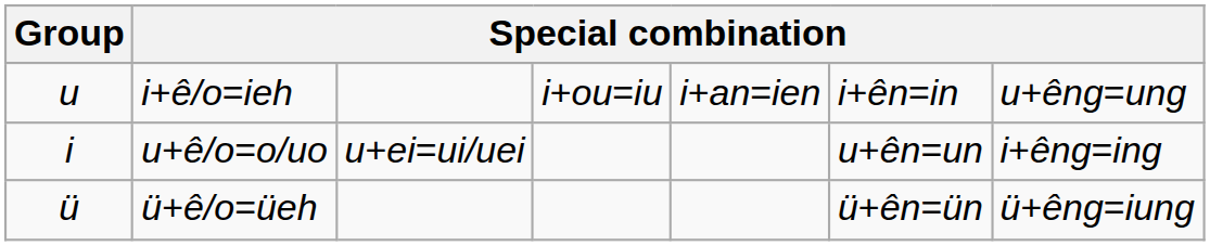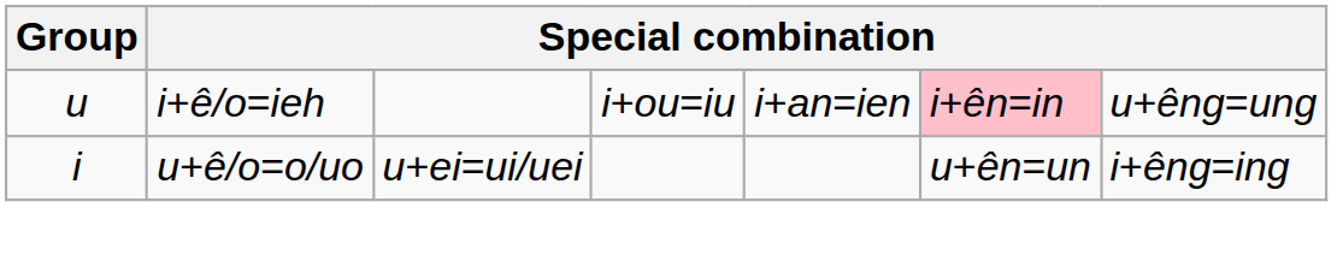i+ê/o=ieh | column 6: no background -> pink background
- row: ü | ü+ê/o=üeh | ü+ên=ün | ü+êng=iung
